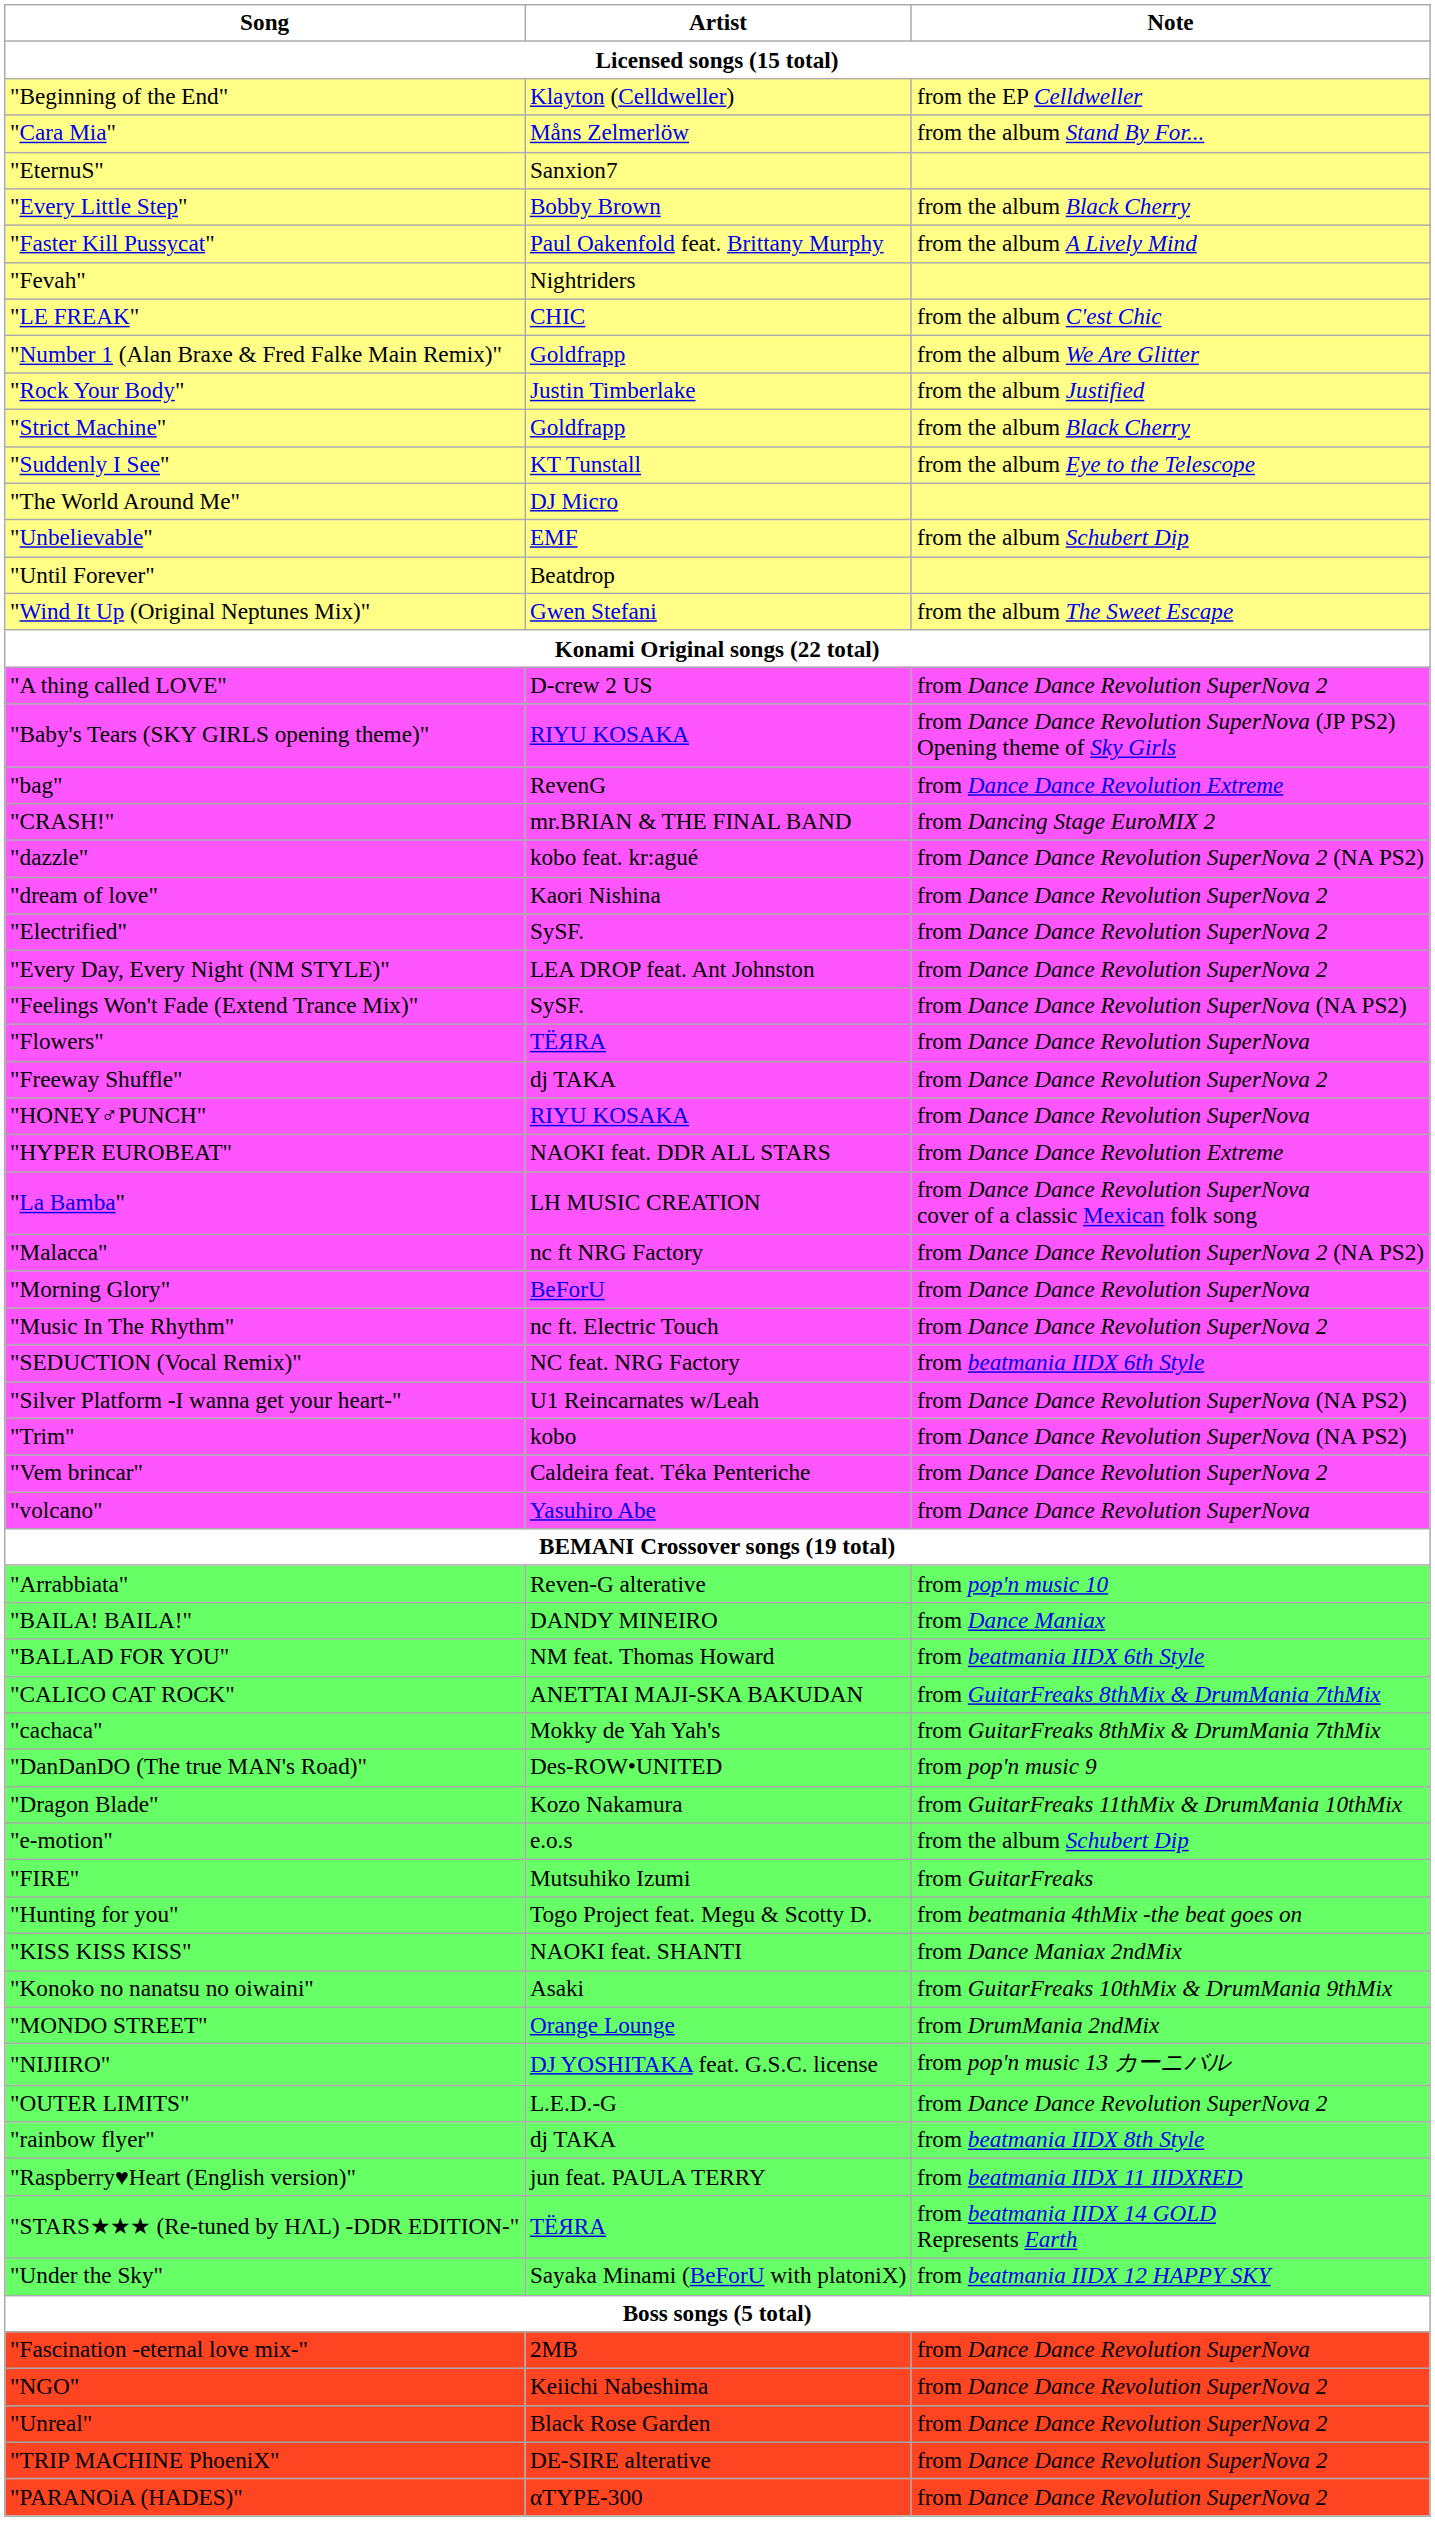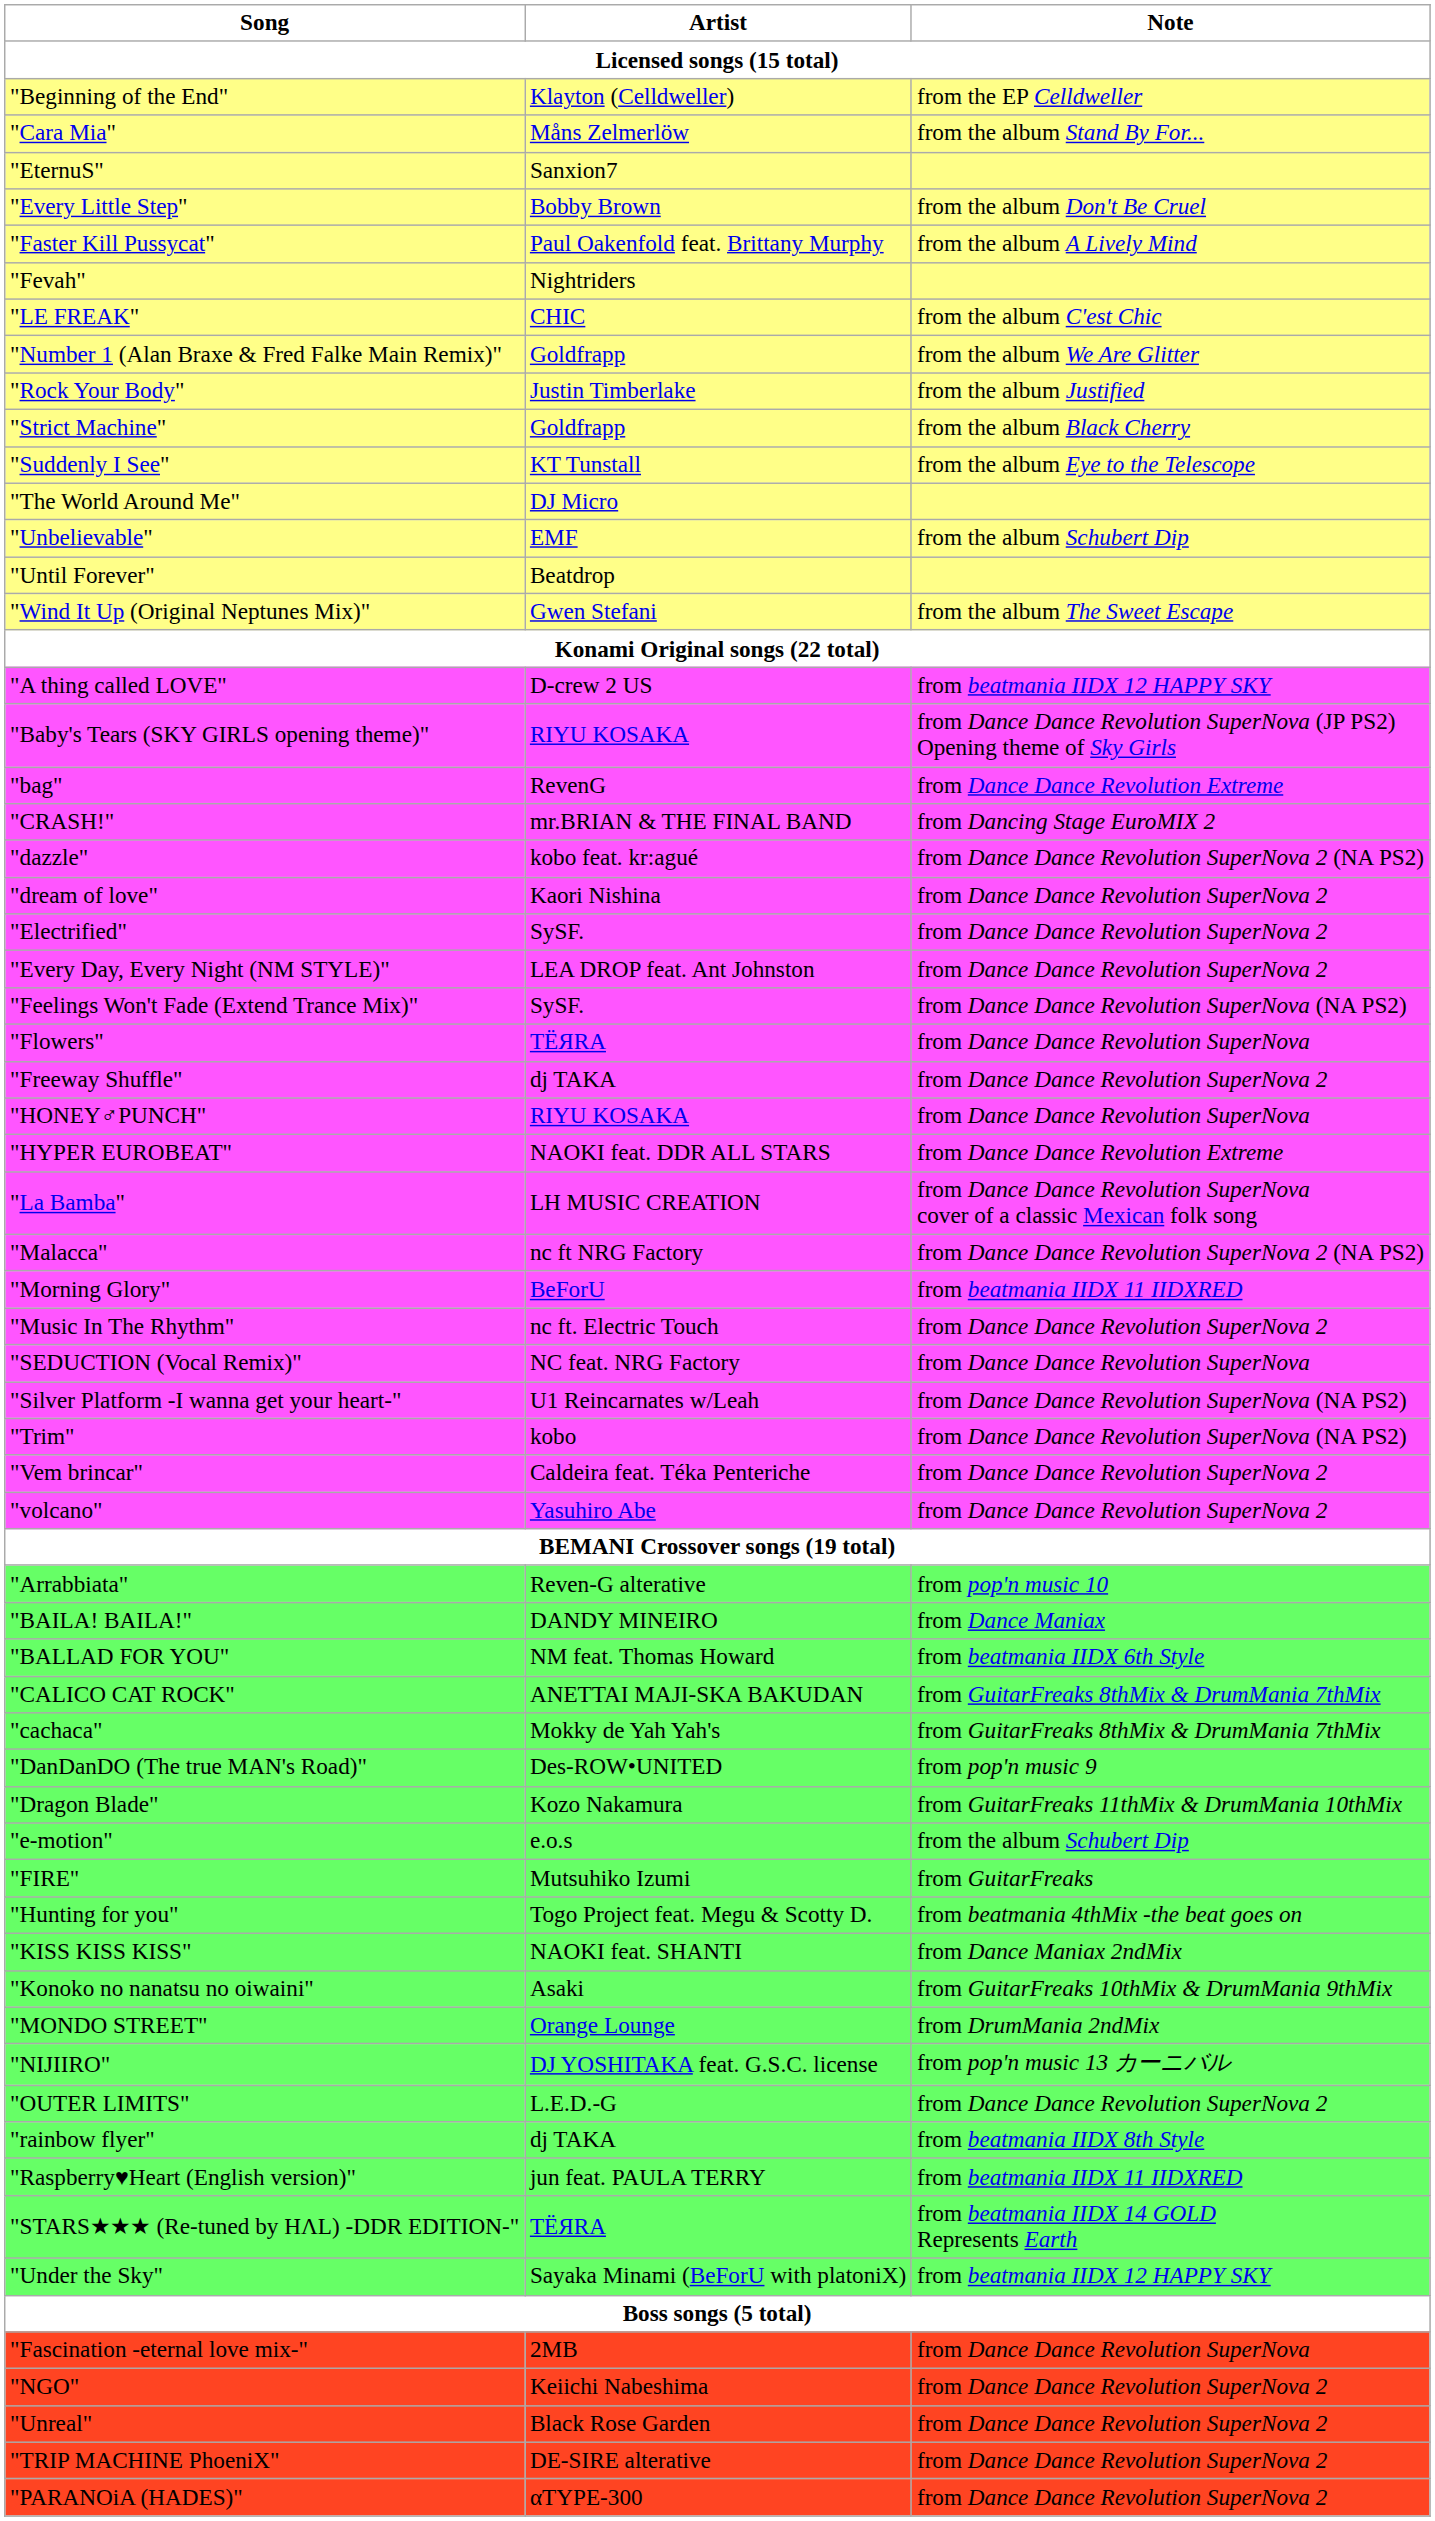"Every Little Step" | Note: from the album Black Cherry -> from the album Don't Be Cruel
"A thing called LOVE" | Note: from Dance Dance Revolution SuperNova 2 -> from beatmania IIDX 12 HAPPY SKY
"Morning Glory" | Note: from Dance Dance Revolution SuperNova -> from beatmania IIDX 11 IIDXRED
"SEDUCTION (Vocal Remix)" | Note: from beatmania IIDX 6th Style -> from Dance Dance Revolution SuperNova
"volcano" | Note: from Dance Dance Revolution SuperNova -> from Dance Dance Revolution SuperNova 2
